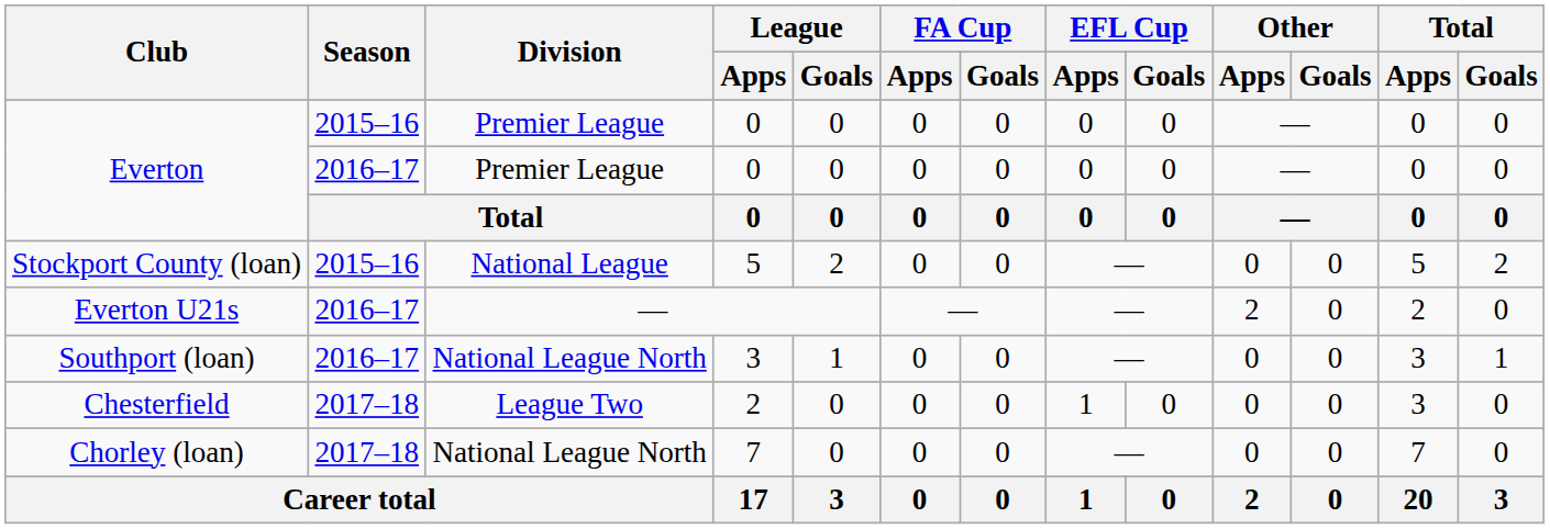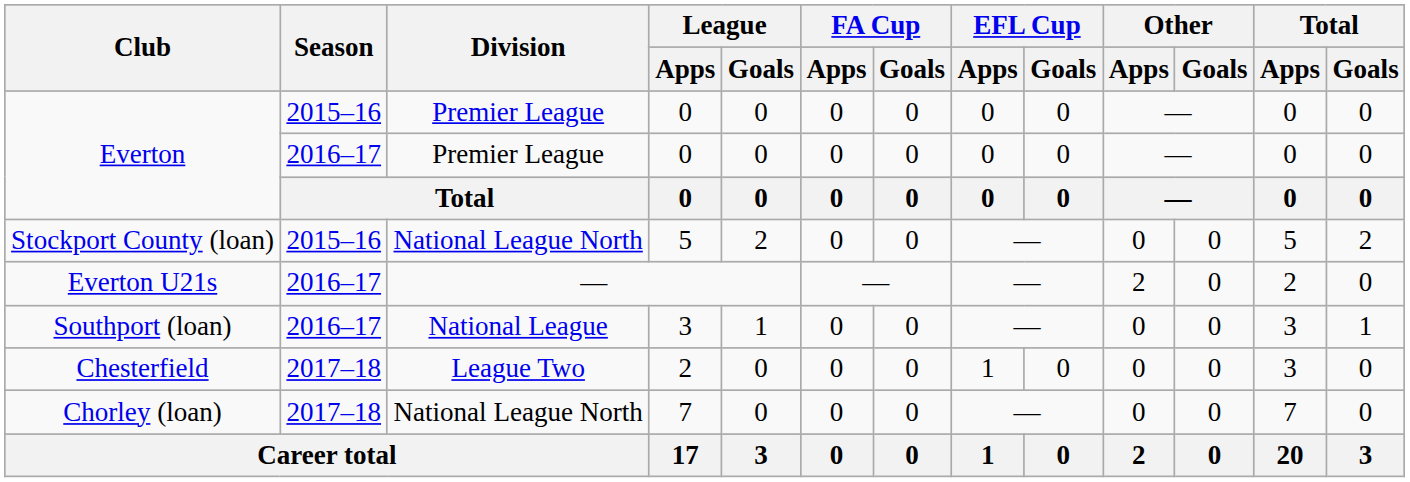Stockport County (loan) | Division: National League -> National League North
Southport (loan) | Division: National League North -> National League
